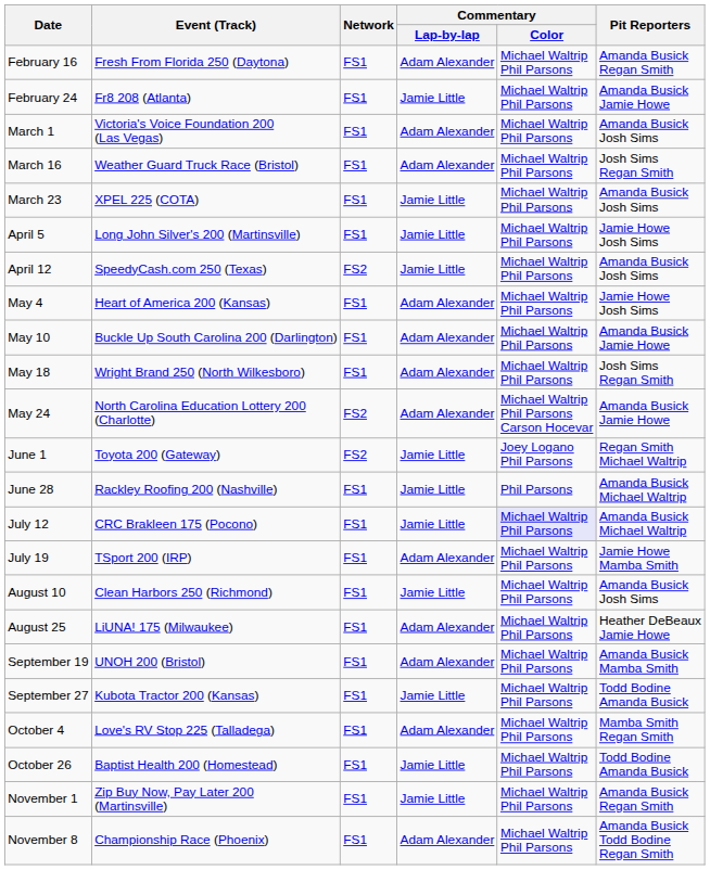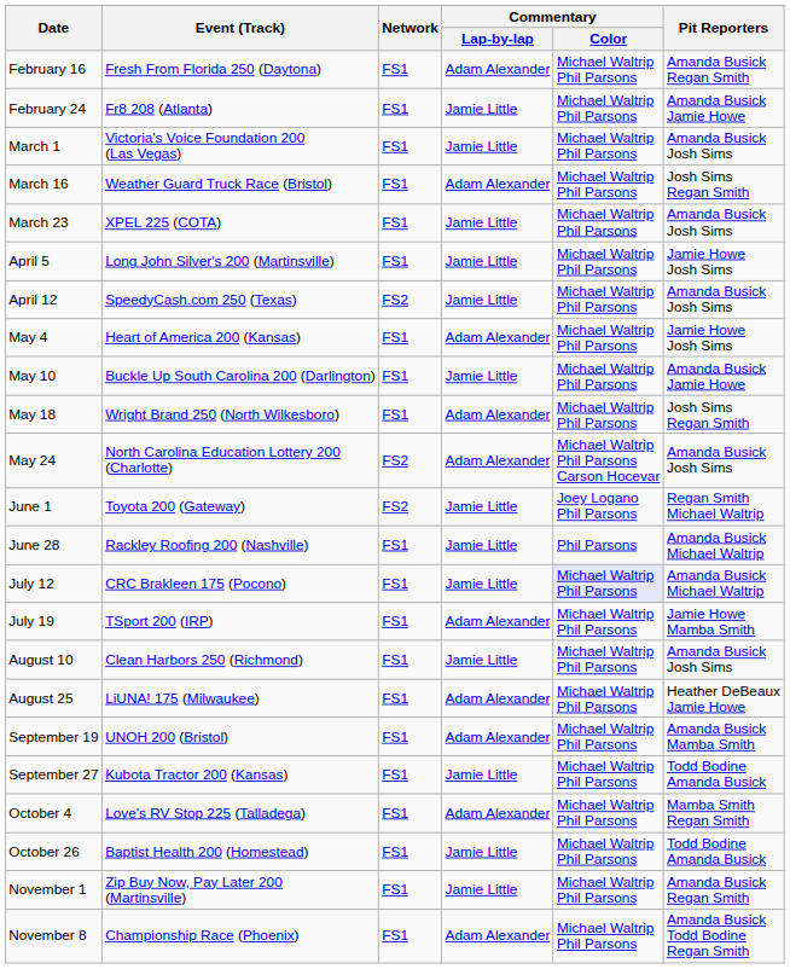March 1 | Commentary / Lap-by-lap: Adam Alexander -> Jamie Little
May 10 | Commentary / Lap-by-lap: Adam Alexander -> Jamie Little
May 24 | Pit Reporters: Amanda Busick Jamie Howe -> Amanda Busick Josh Sims
